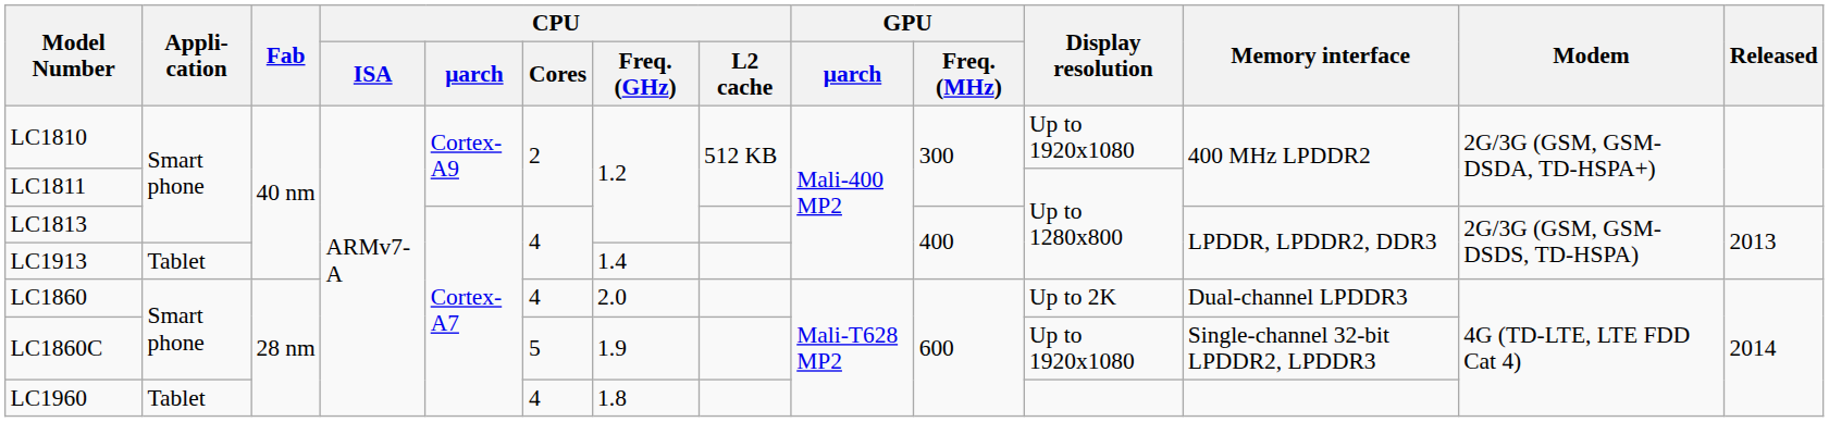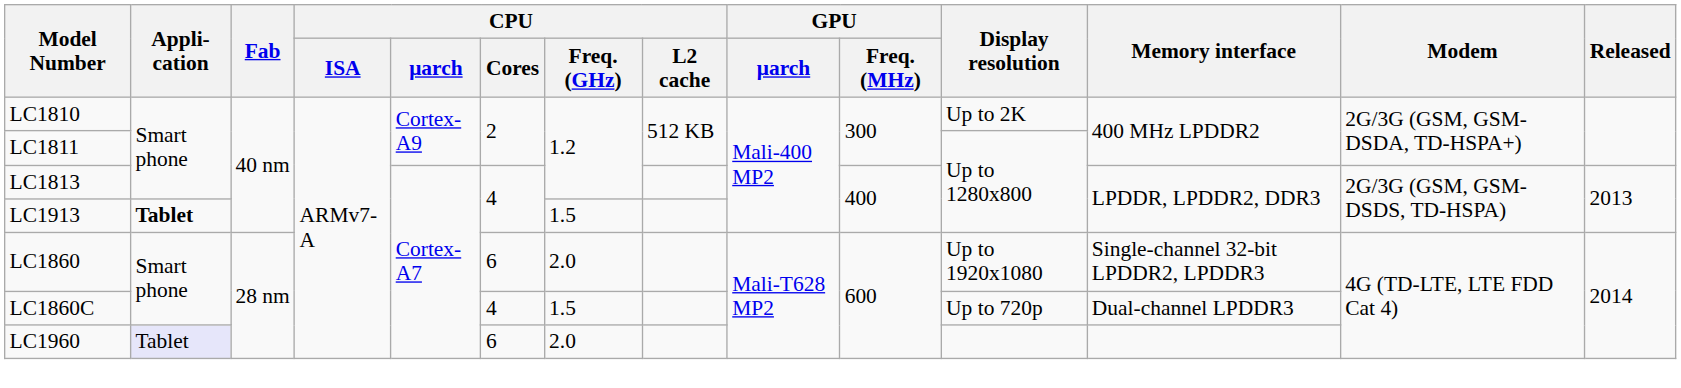LC1810 | Display resolution: Up to 1920x1080 -> Up to 2K
LC1913 | Appli-cation: normal -> bold
LC1913 | CPU / Freq. (GHz): 1.4 -> 1.5
LC1860 | CPU / Cores: 4 -> 6
LC1860 | Display resolution: Up to 2K -> Up to 1920x1080
LC1860 | Memory interface: Dual-channel LPDDR3 -> Single-channel 32-bit LPDDR2, LPDDR3
LC1860C | CPU / Cores: 5 -> 4
LC1860C | CPU / Freq. (GHz): 1.9 -> 1.5
LC1860C | Display resolution: Up to 1920x1080 -> Up to 720p
LC1860C | Memory interface: Single-channel 32-bit LPDDR2, LPDDR3 -> Dual-channel LPDDR3
LC1960 | Appli-cation: no background -> lavender background
LC1960 | CPU / Cores: 4 -> 6
LC1960 | CPU / Freq. (GHz): 1.8 -> 2.0
